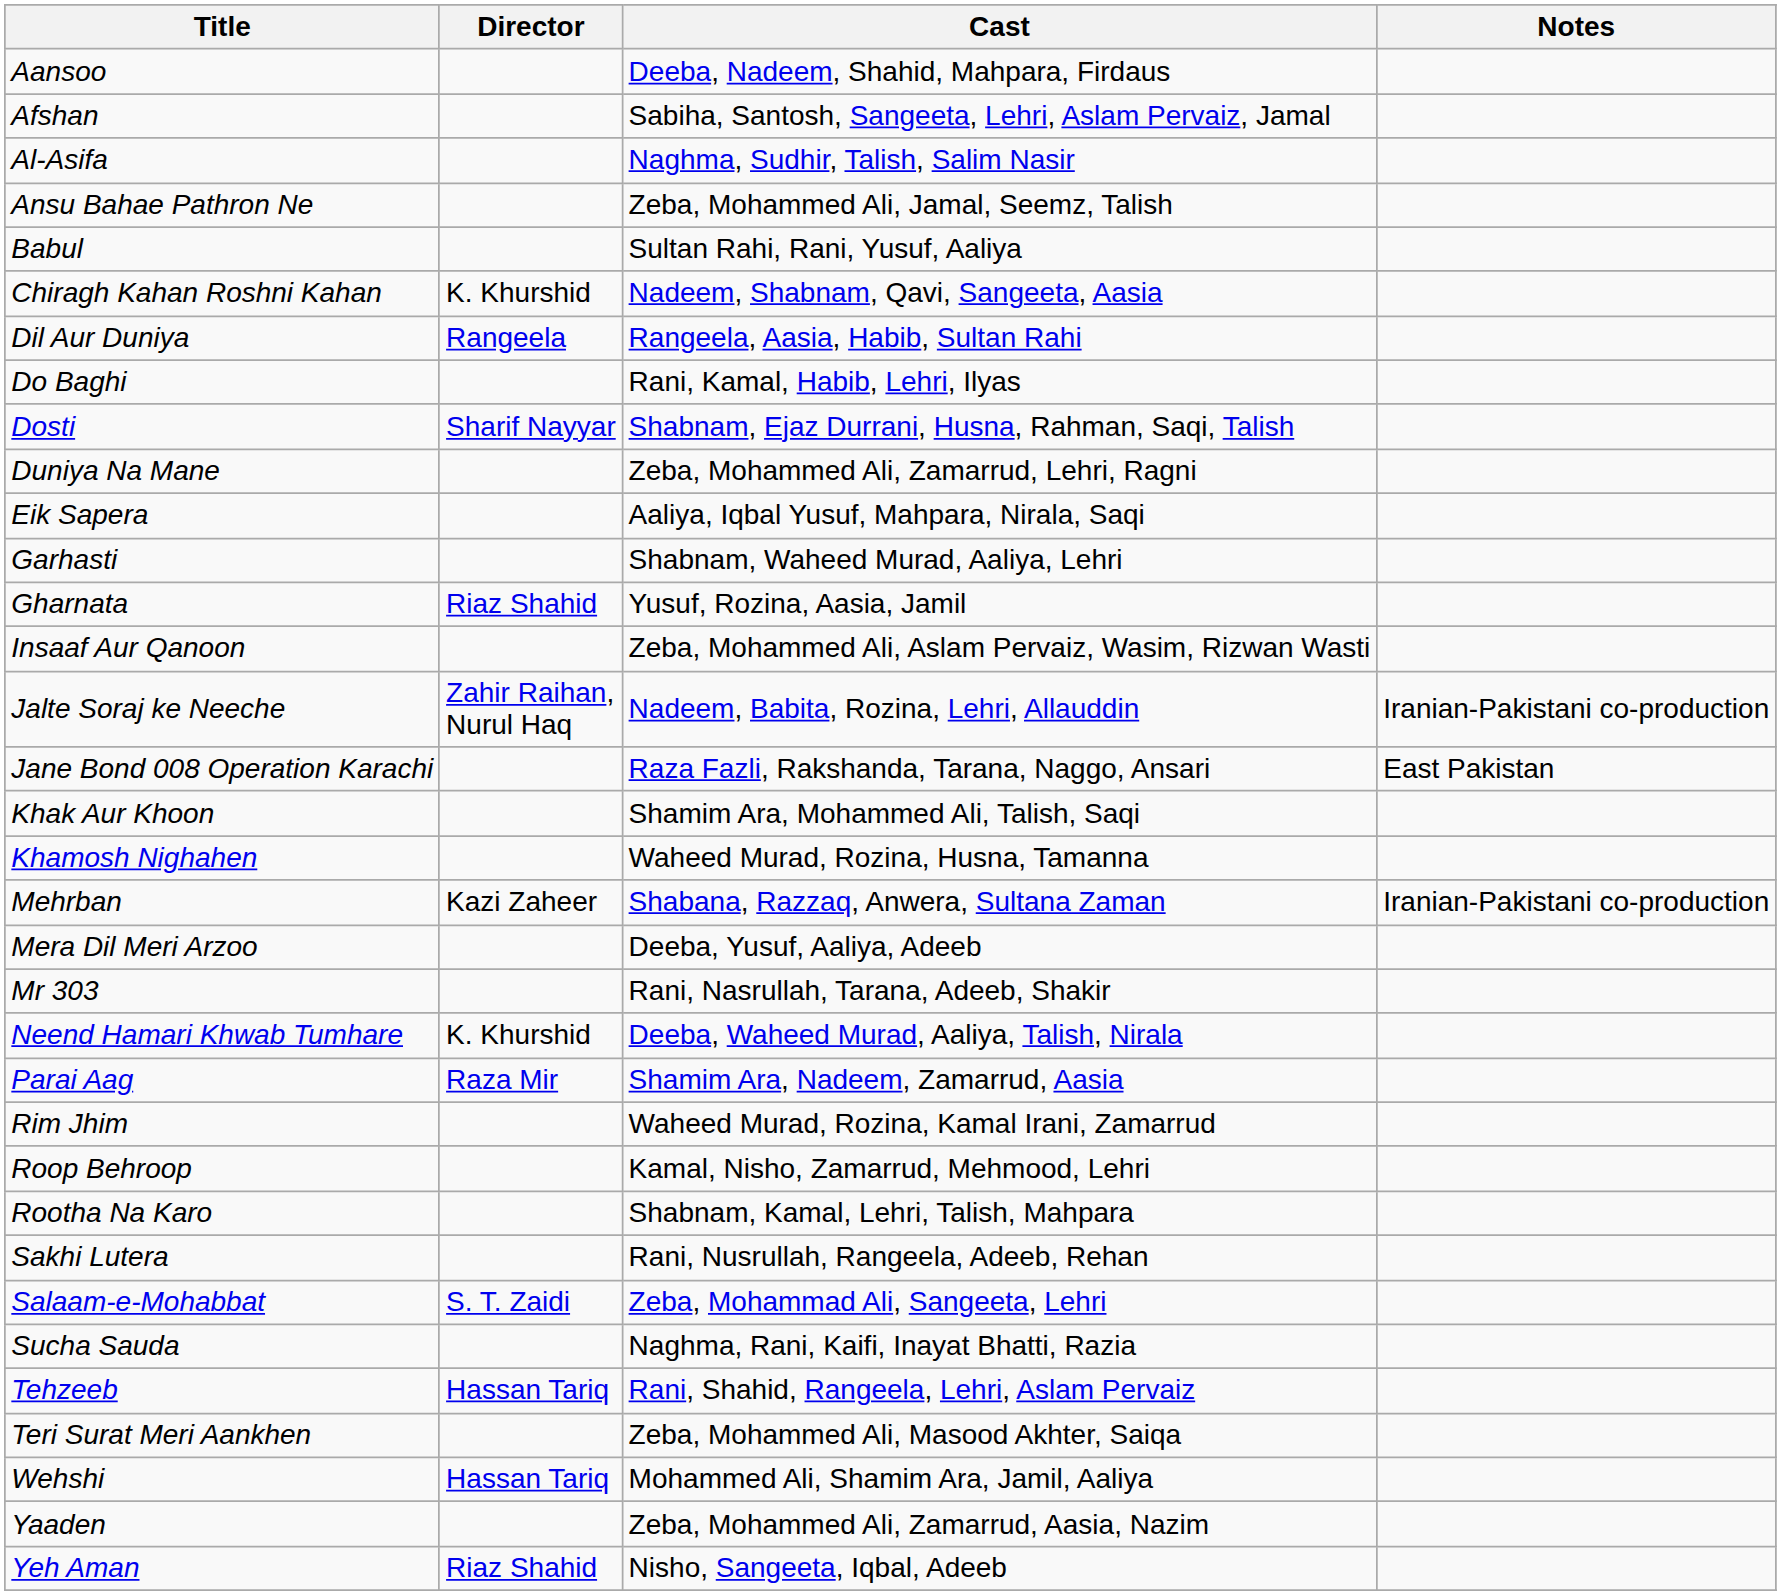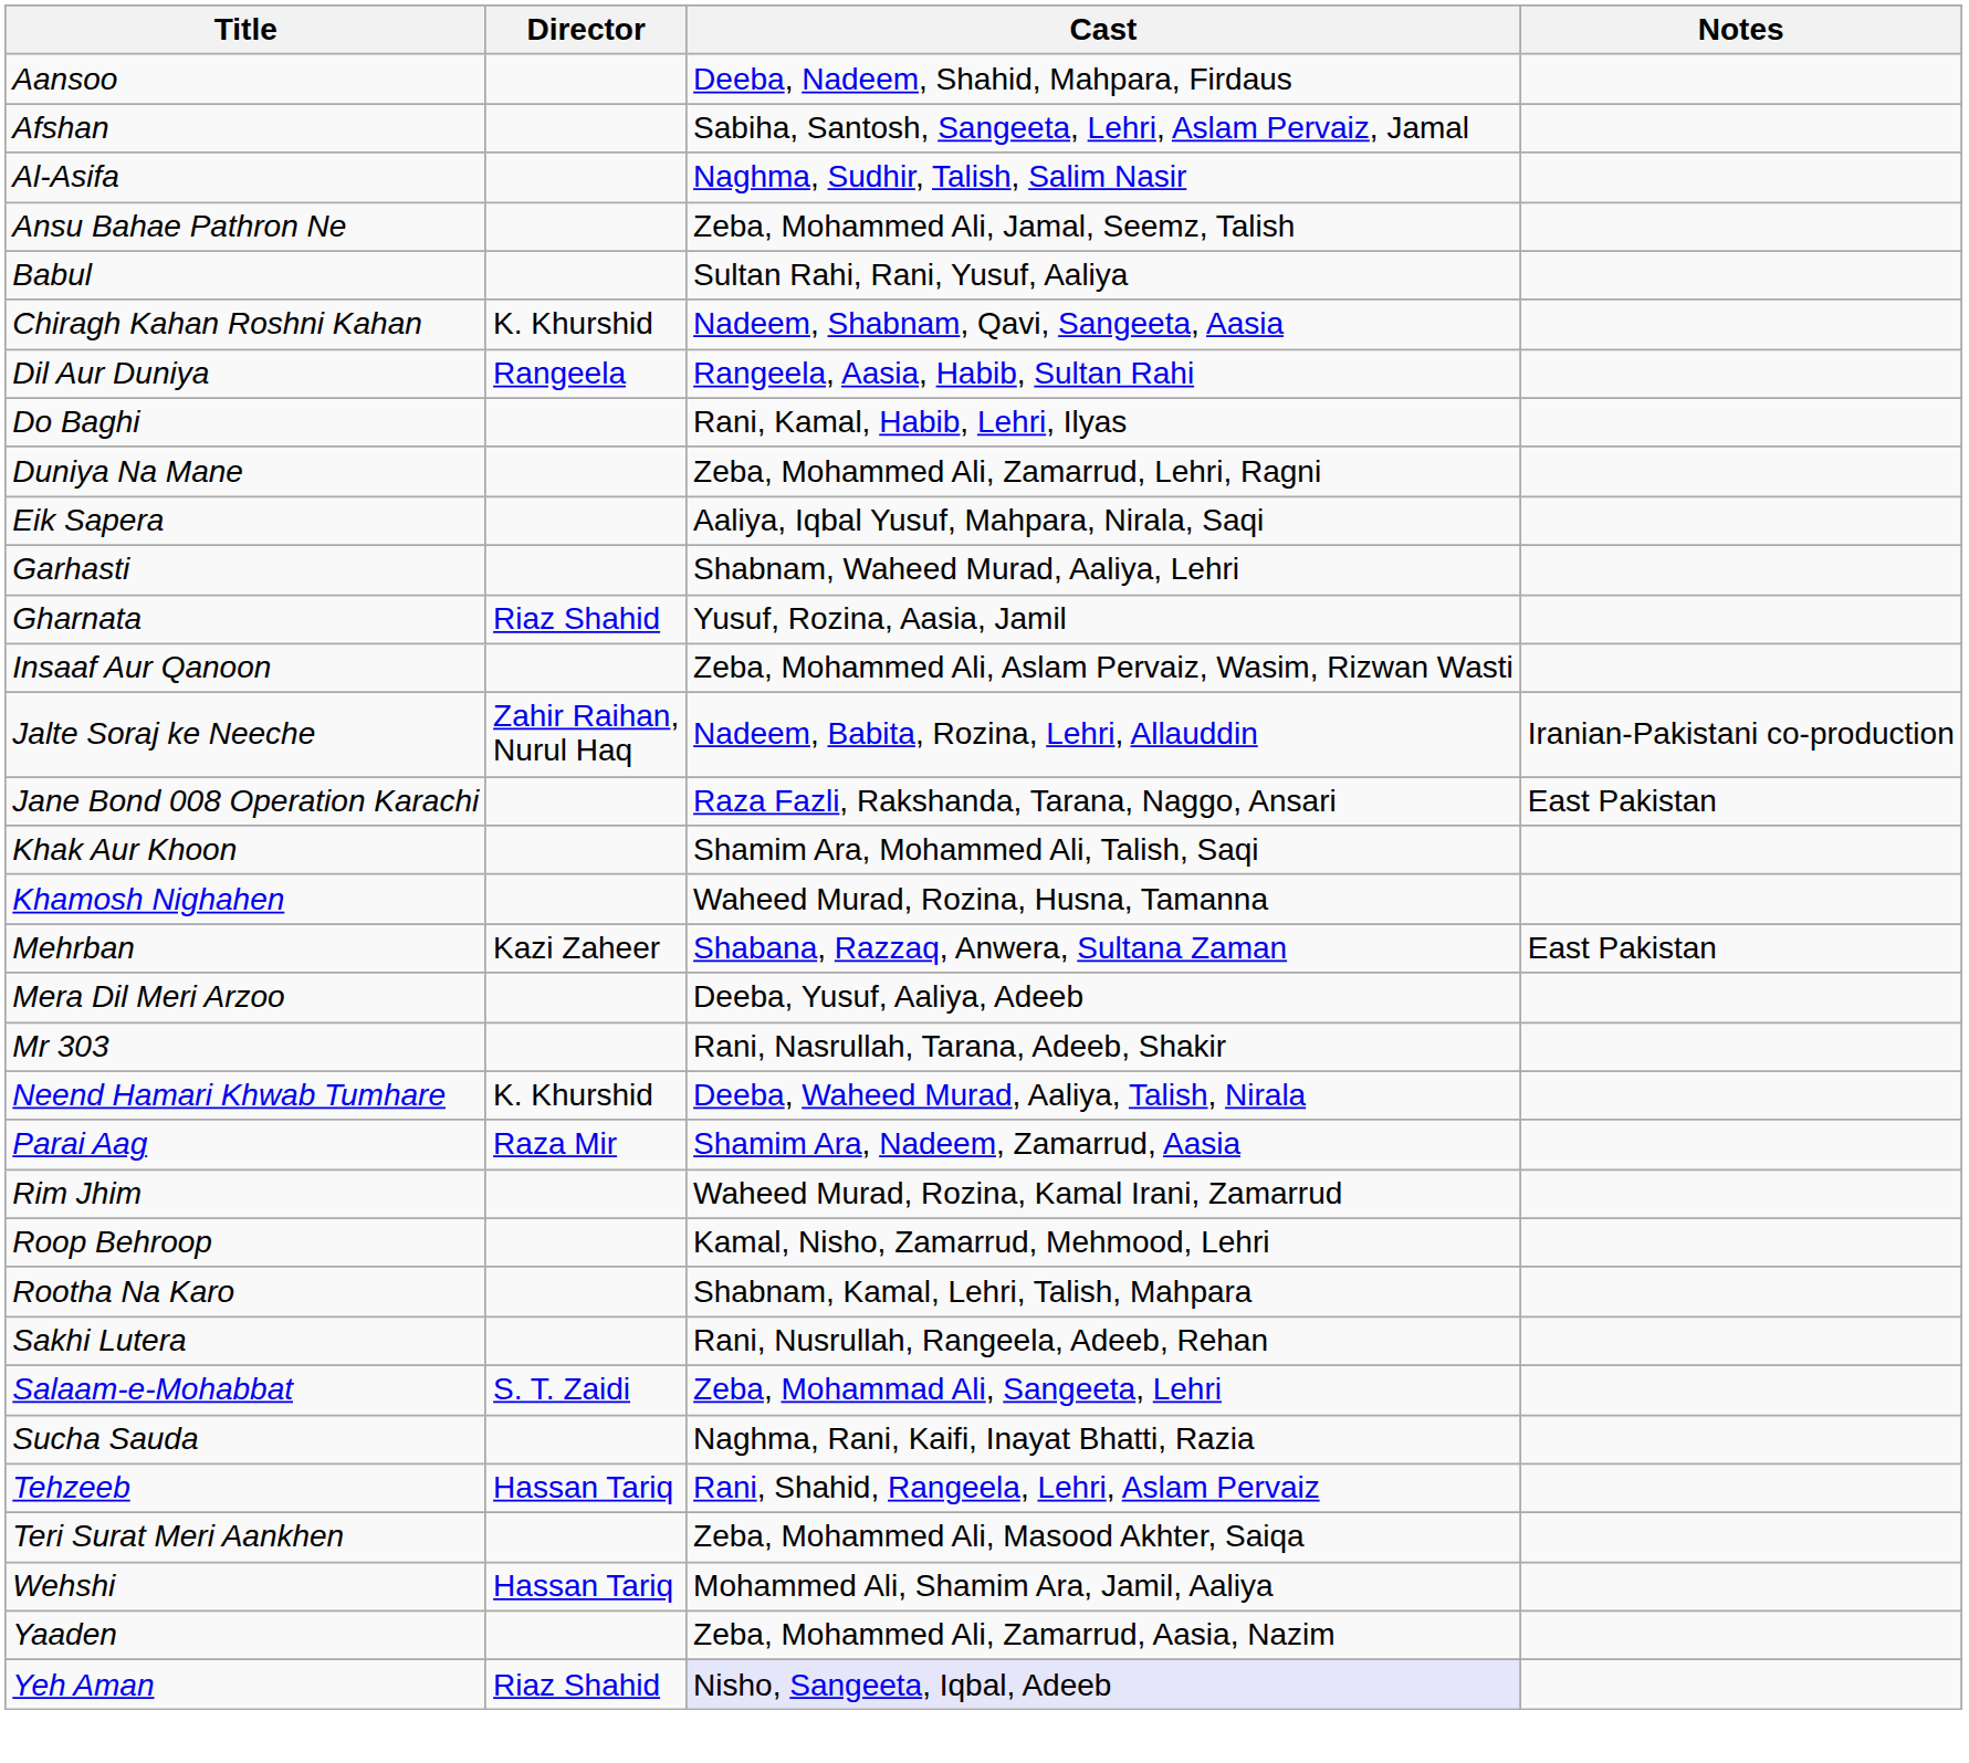- row: Dosti | Sharif Nayyar | Shabnam, Ejaz Durrani, Husna, Rahman, Saqi, Talish
Mehrban | Notes: Iranian-Pakistani co-production -> East Pakistan
Yeh Aman | Cast: no background -> lavender background
